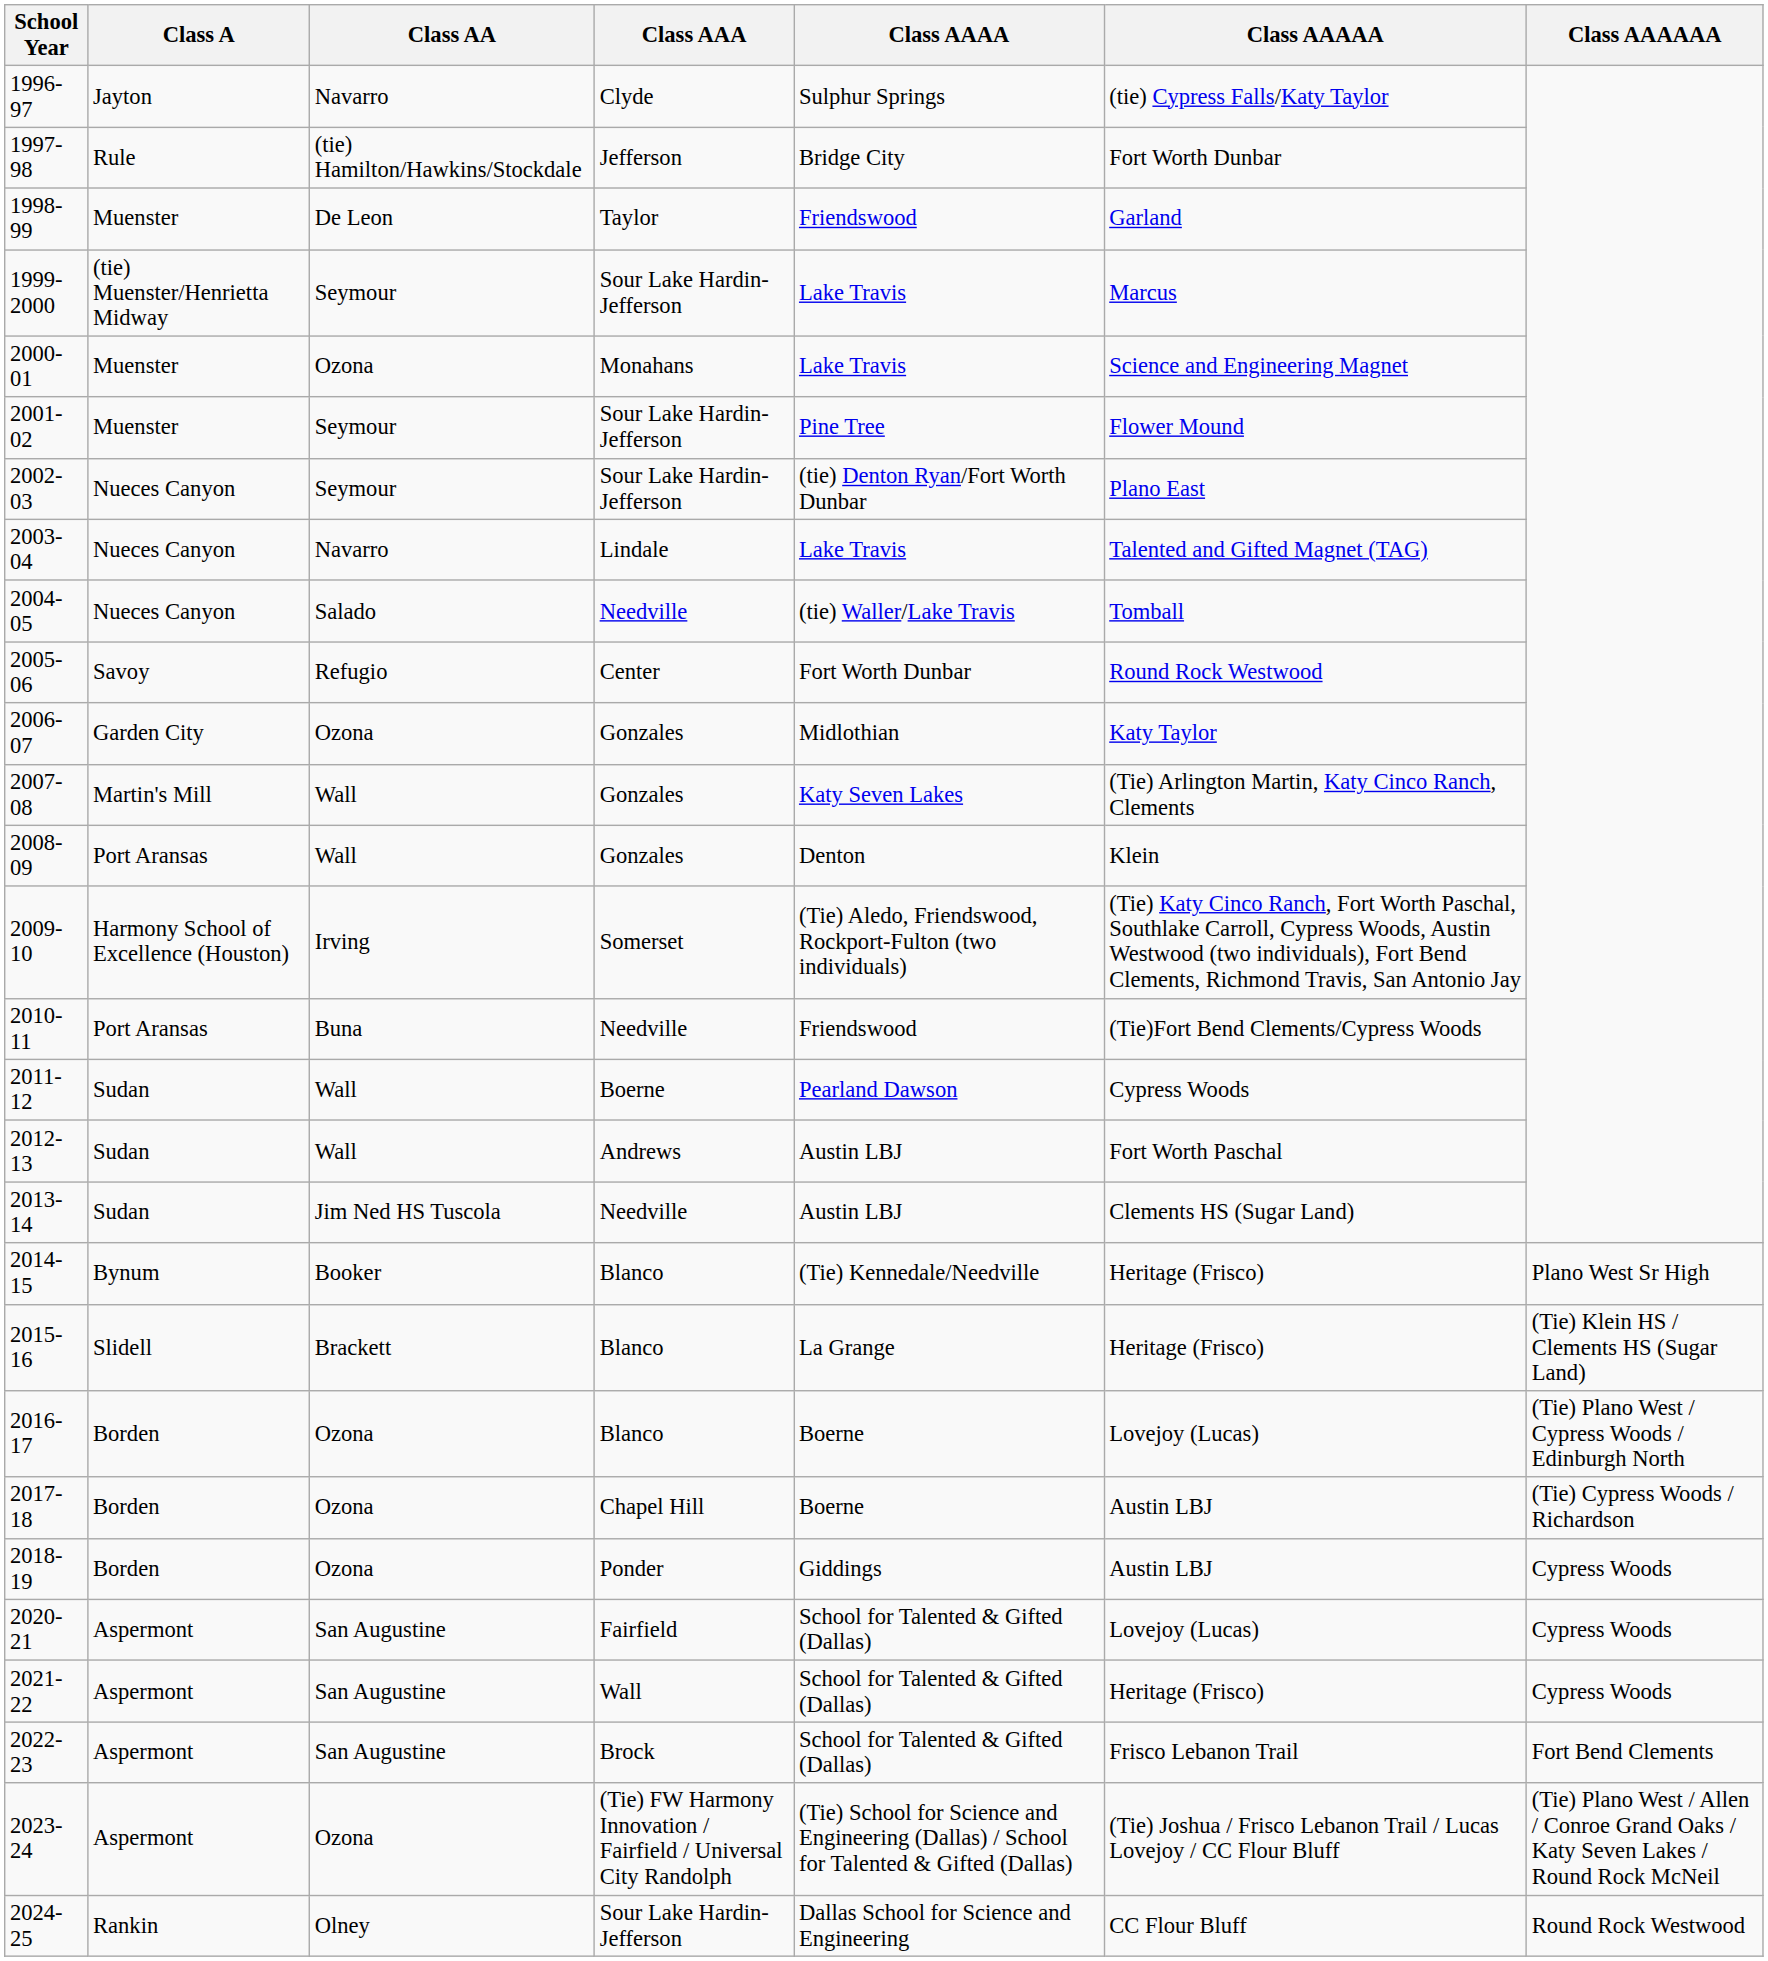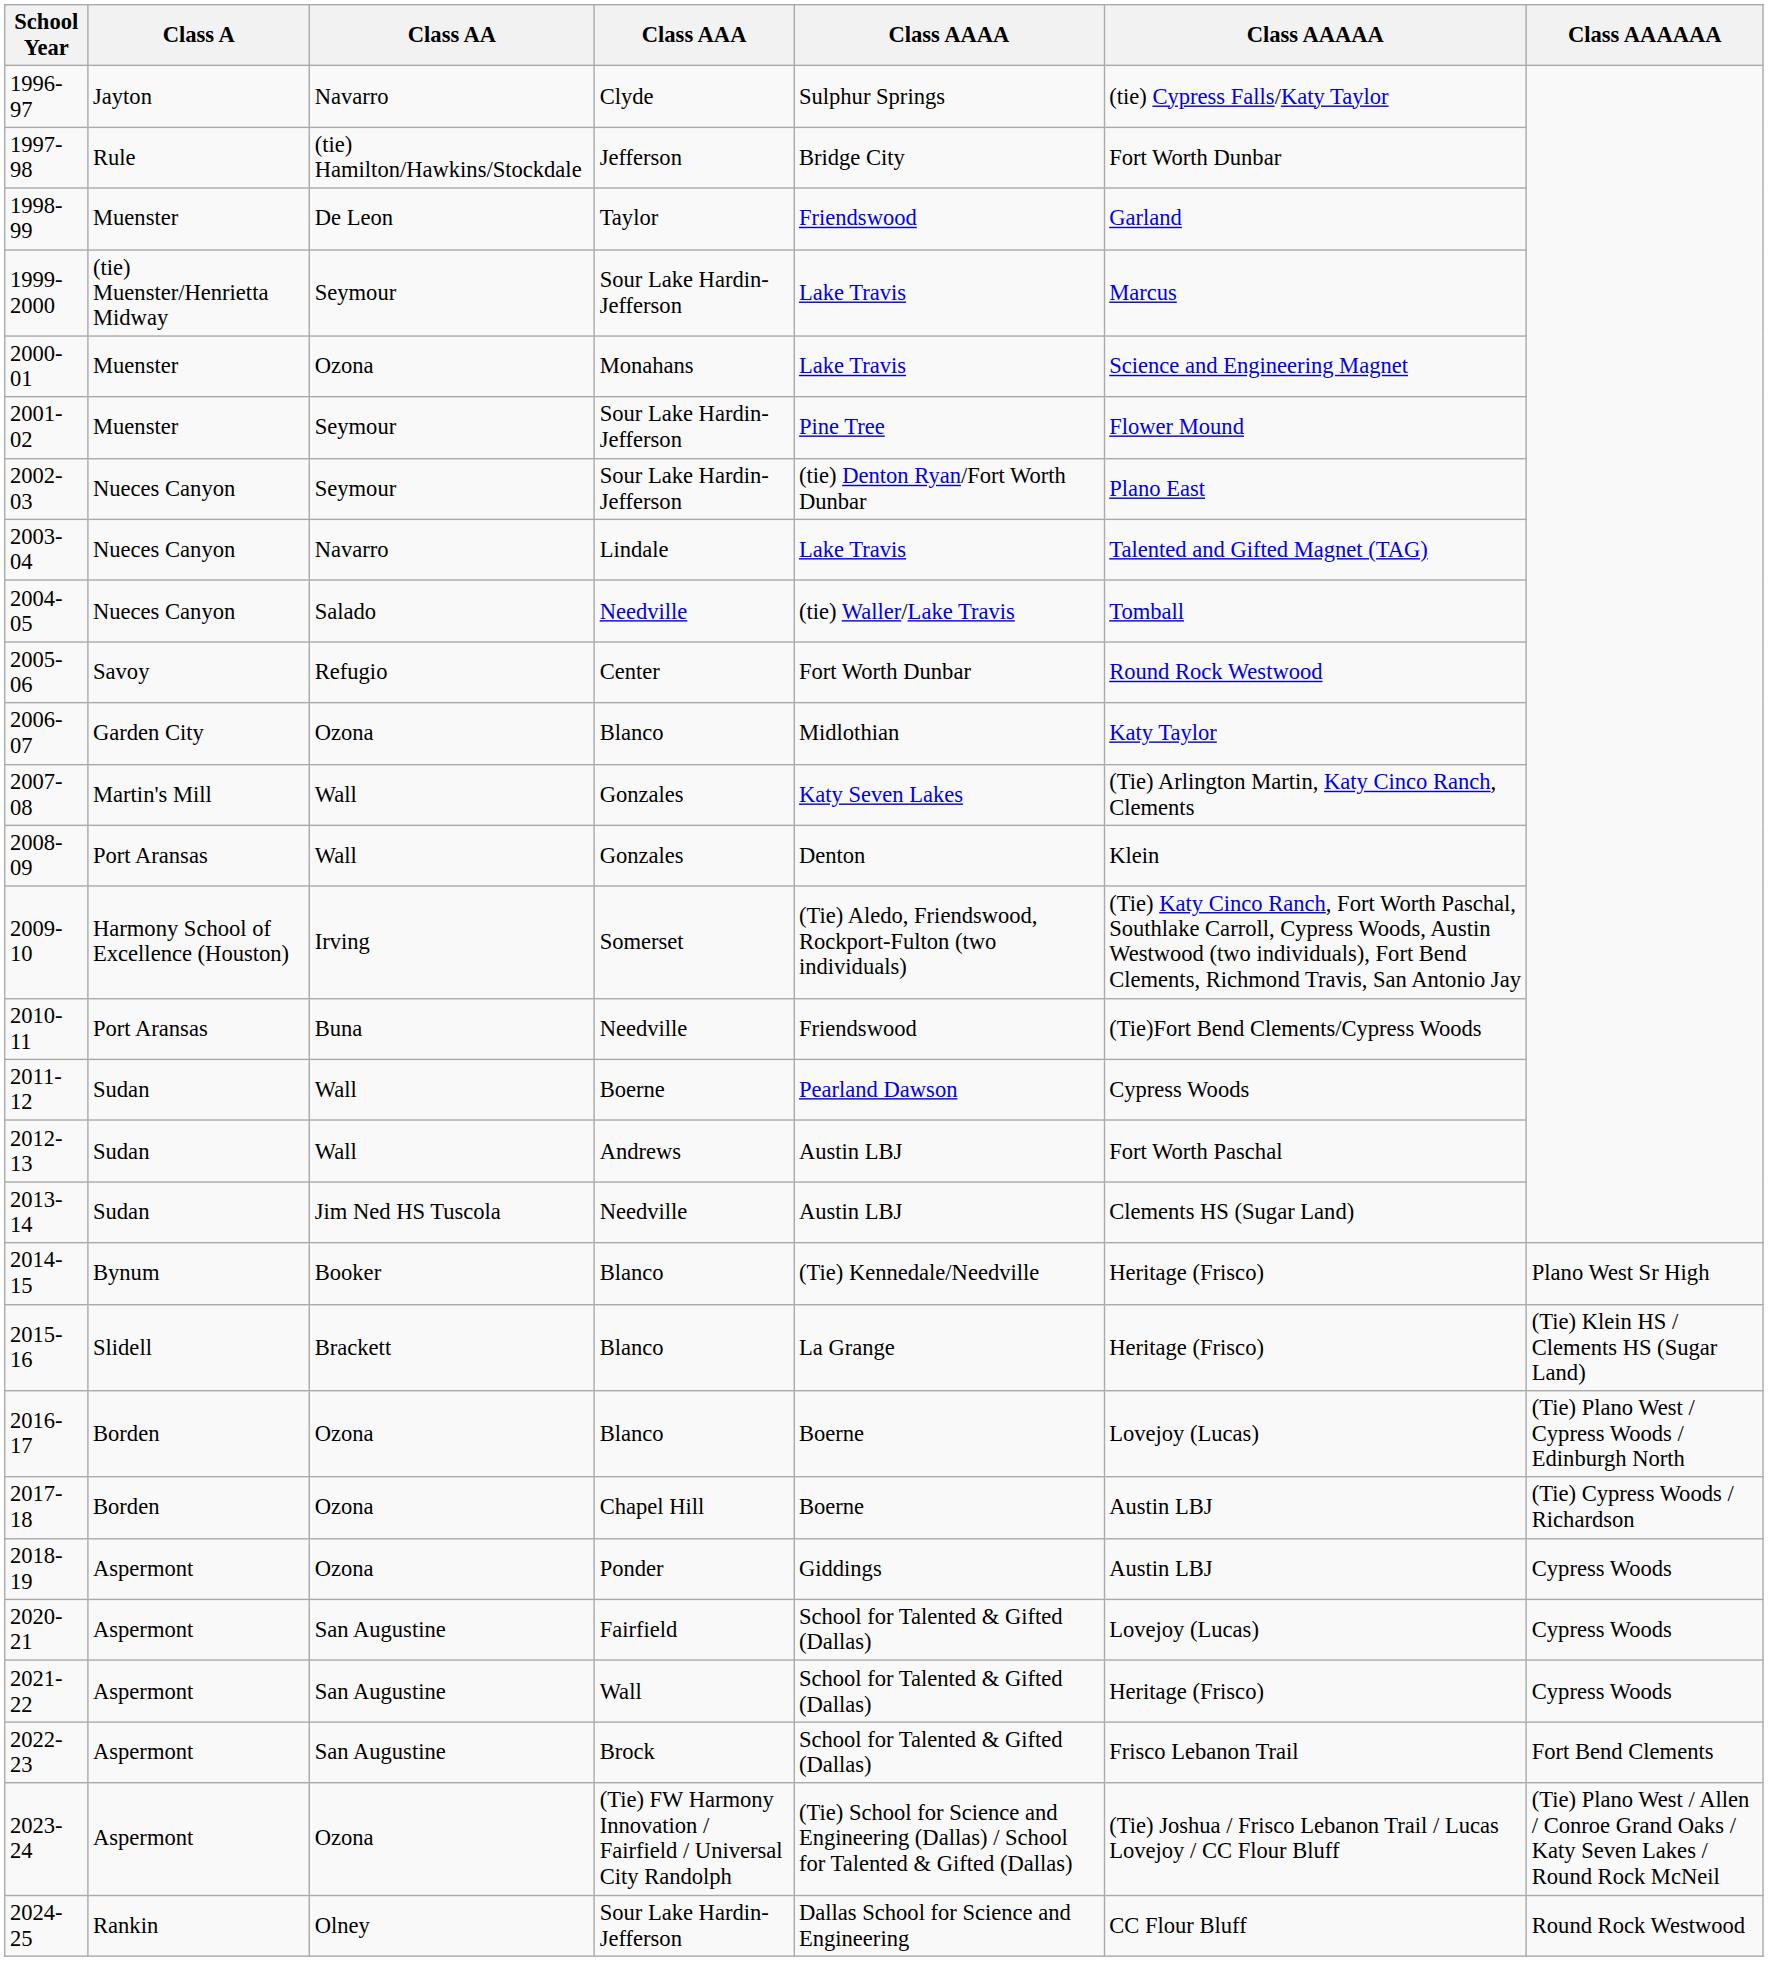2006-07 | Class AAA: Gonzales -> Blanco
2018-19 | Class A: Borden -> Aspermont
